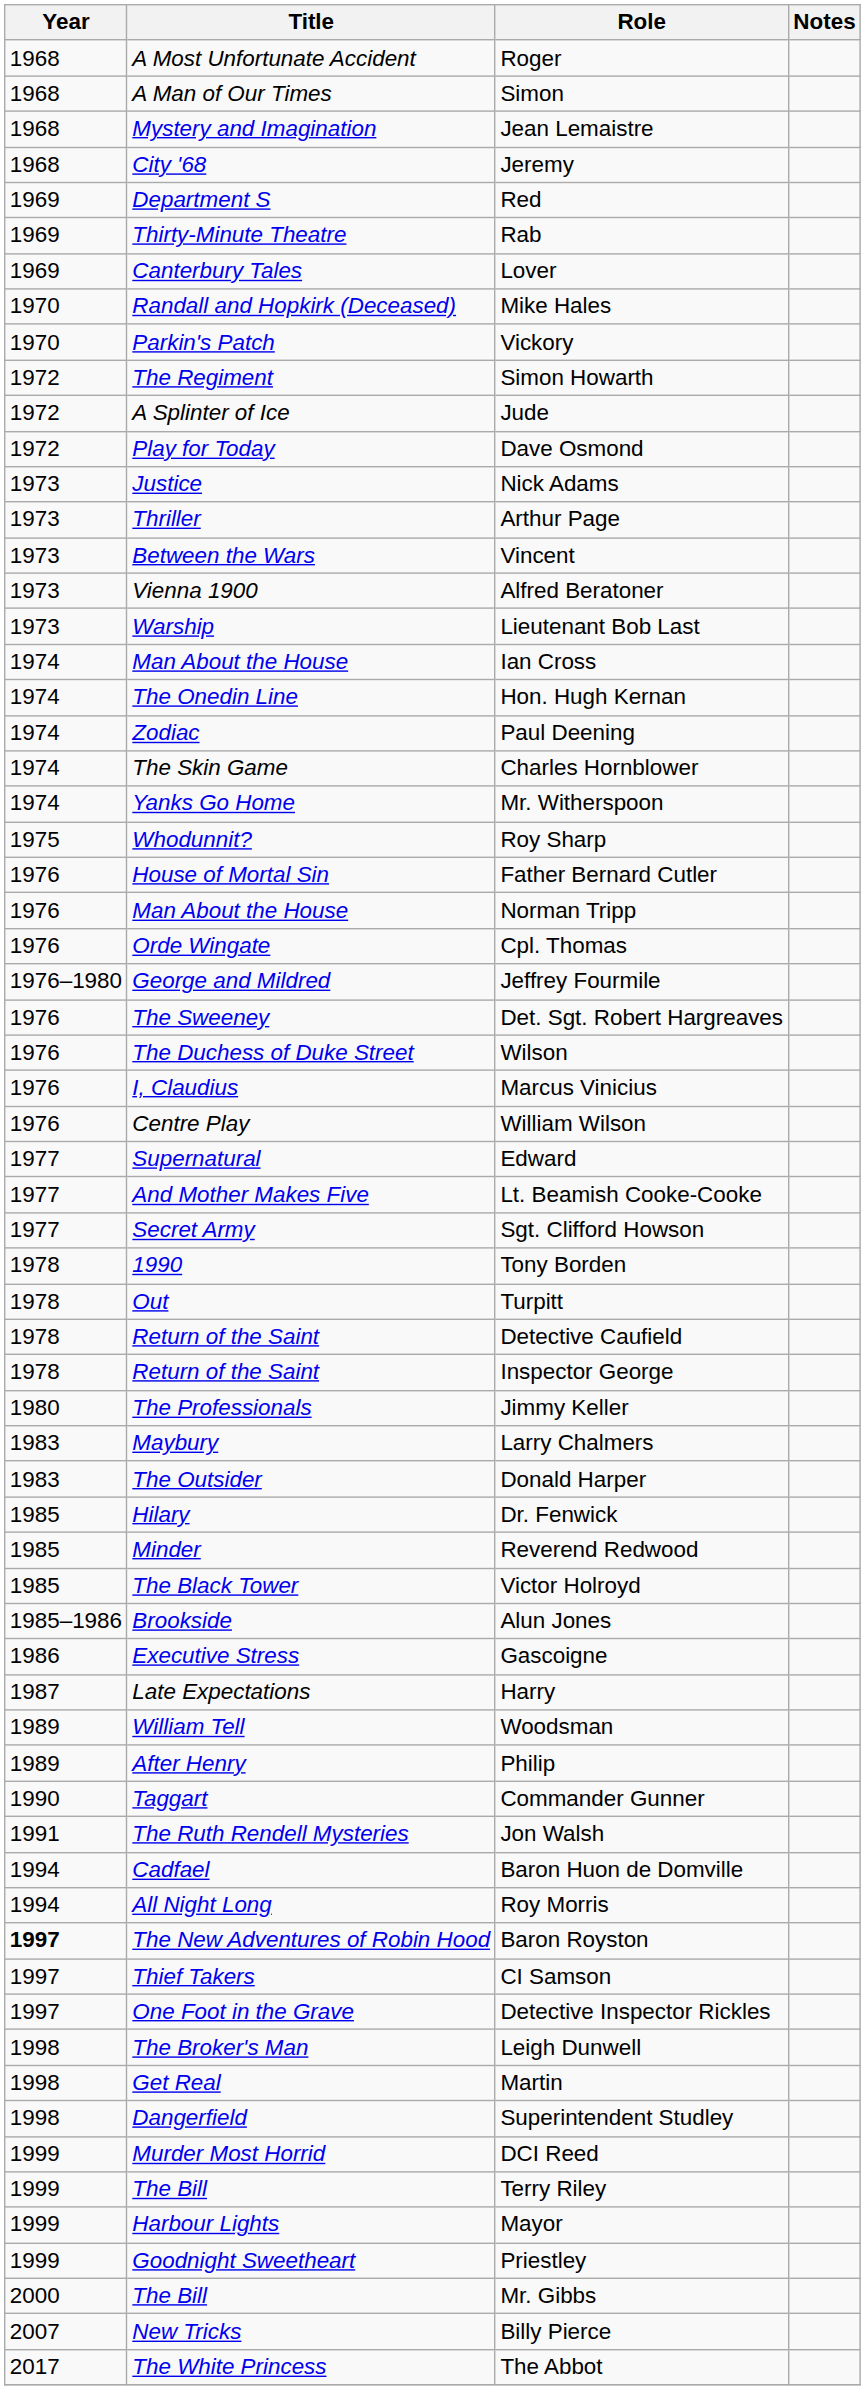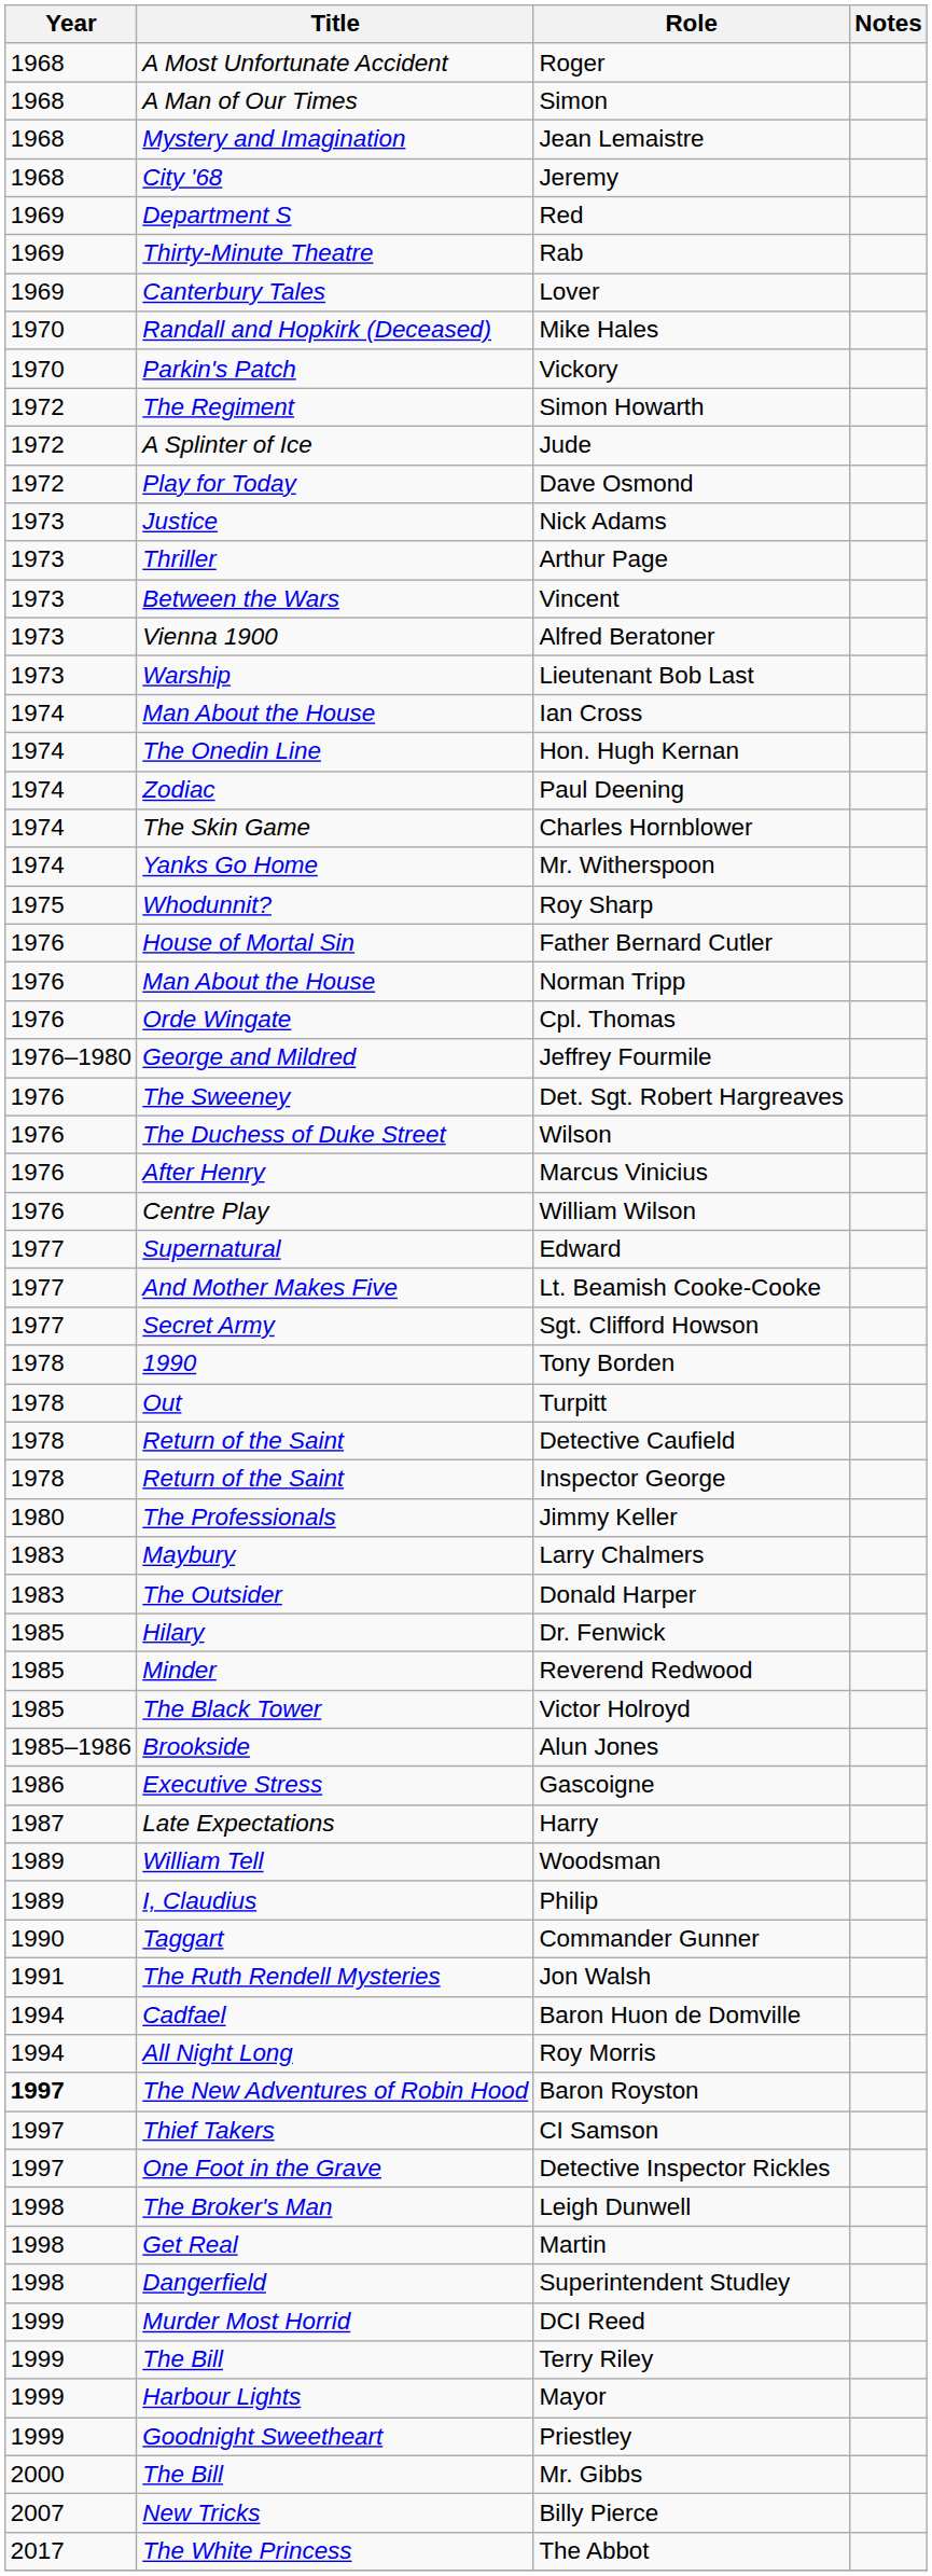Marcus Vinicius | Title: I, Claudius -> After Henry
Philip | Title: After Henry -> I, Claudius
